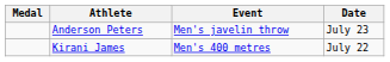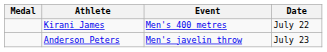rows swapped: Anderson Peters <-> Kirani James
